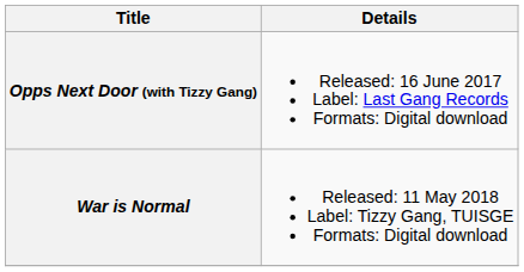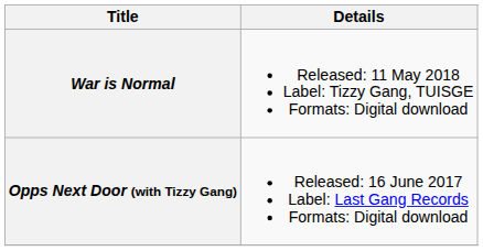rows swapped: Opps Next Door (with Tizzy Gang) <-> War is Normal
